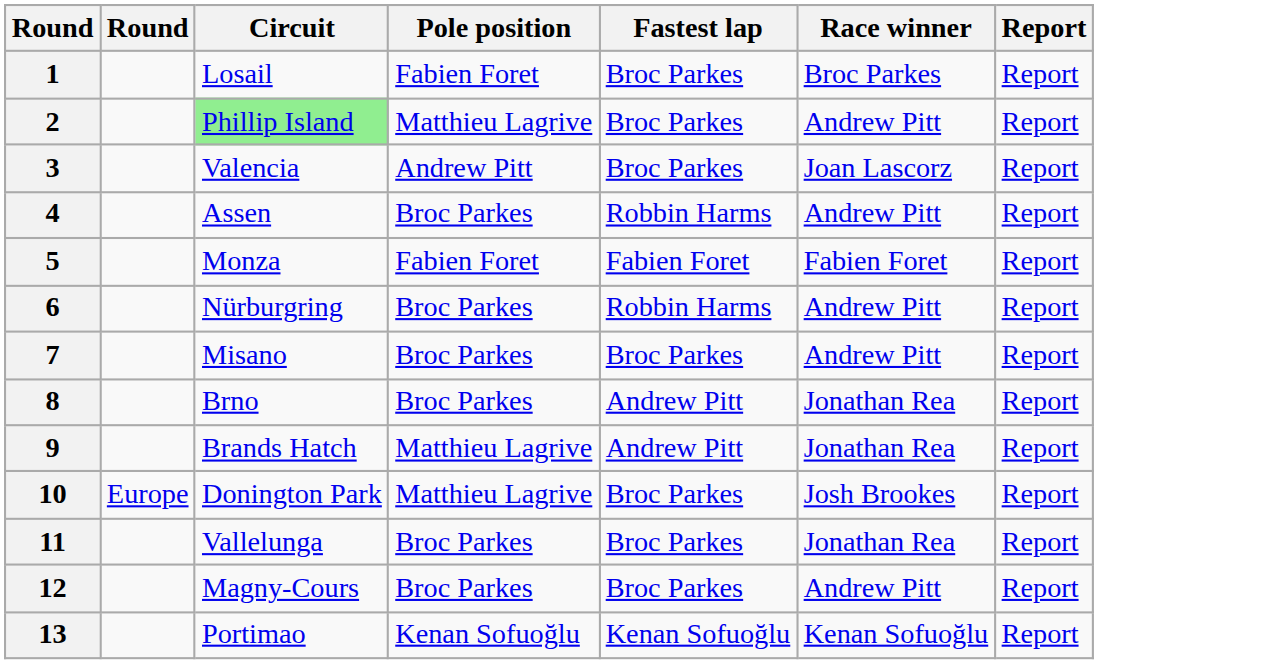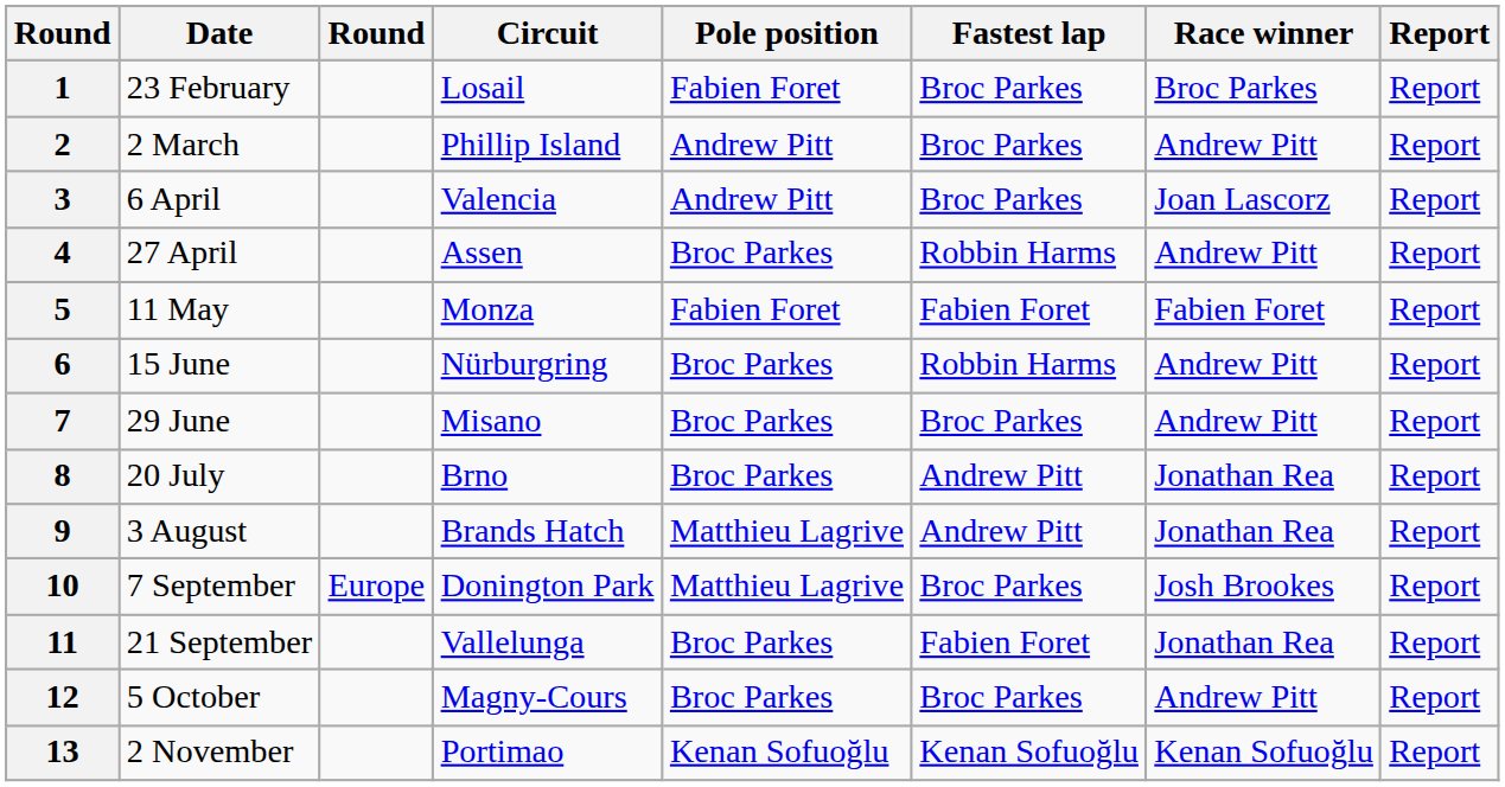+ column: Date | 23 February | 2 March | 6 April | 27 April | 11 May | 15 June | 29 June | 20 July | 3 August | 7 September | 21 September | 5 October | 2 November
2 | Circuit: lightgreen background -> no background
2 | Pole position: Matthieu Lagrive -> Andrew Pitt
11 | Fastest lap: Broc Parkes -> Fabien Foret
